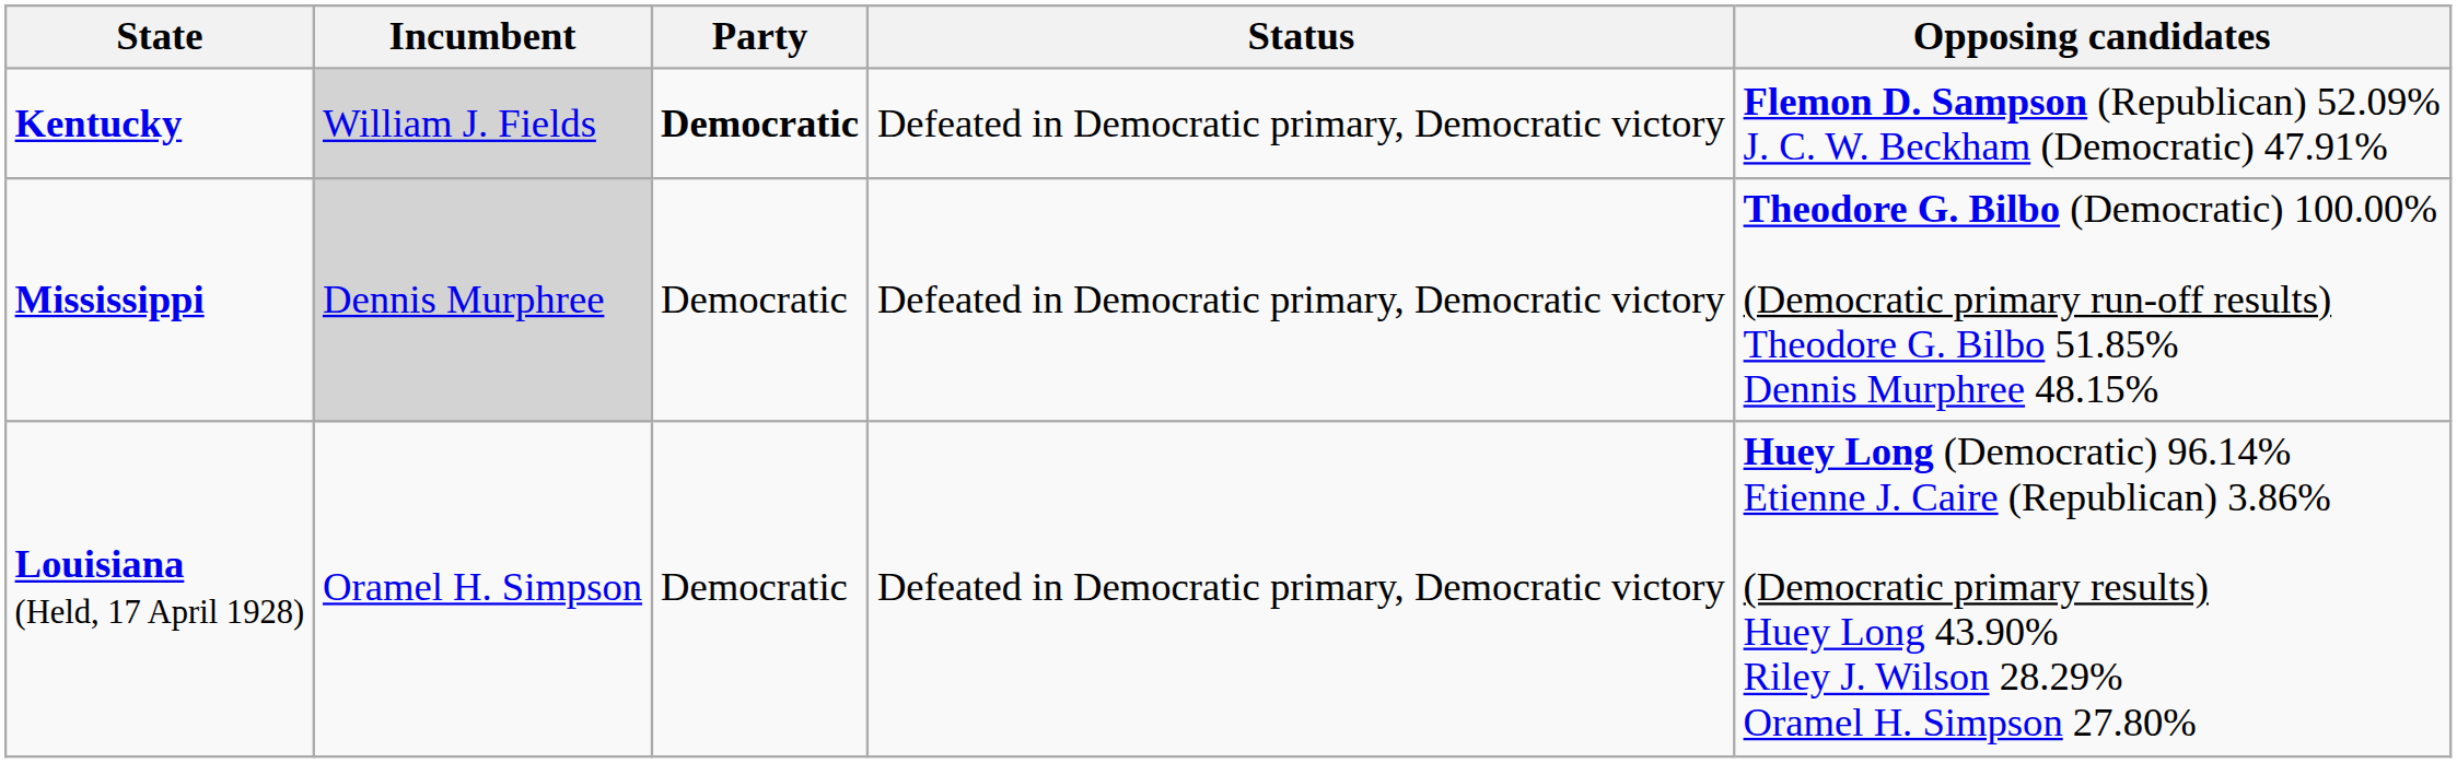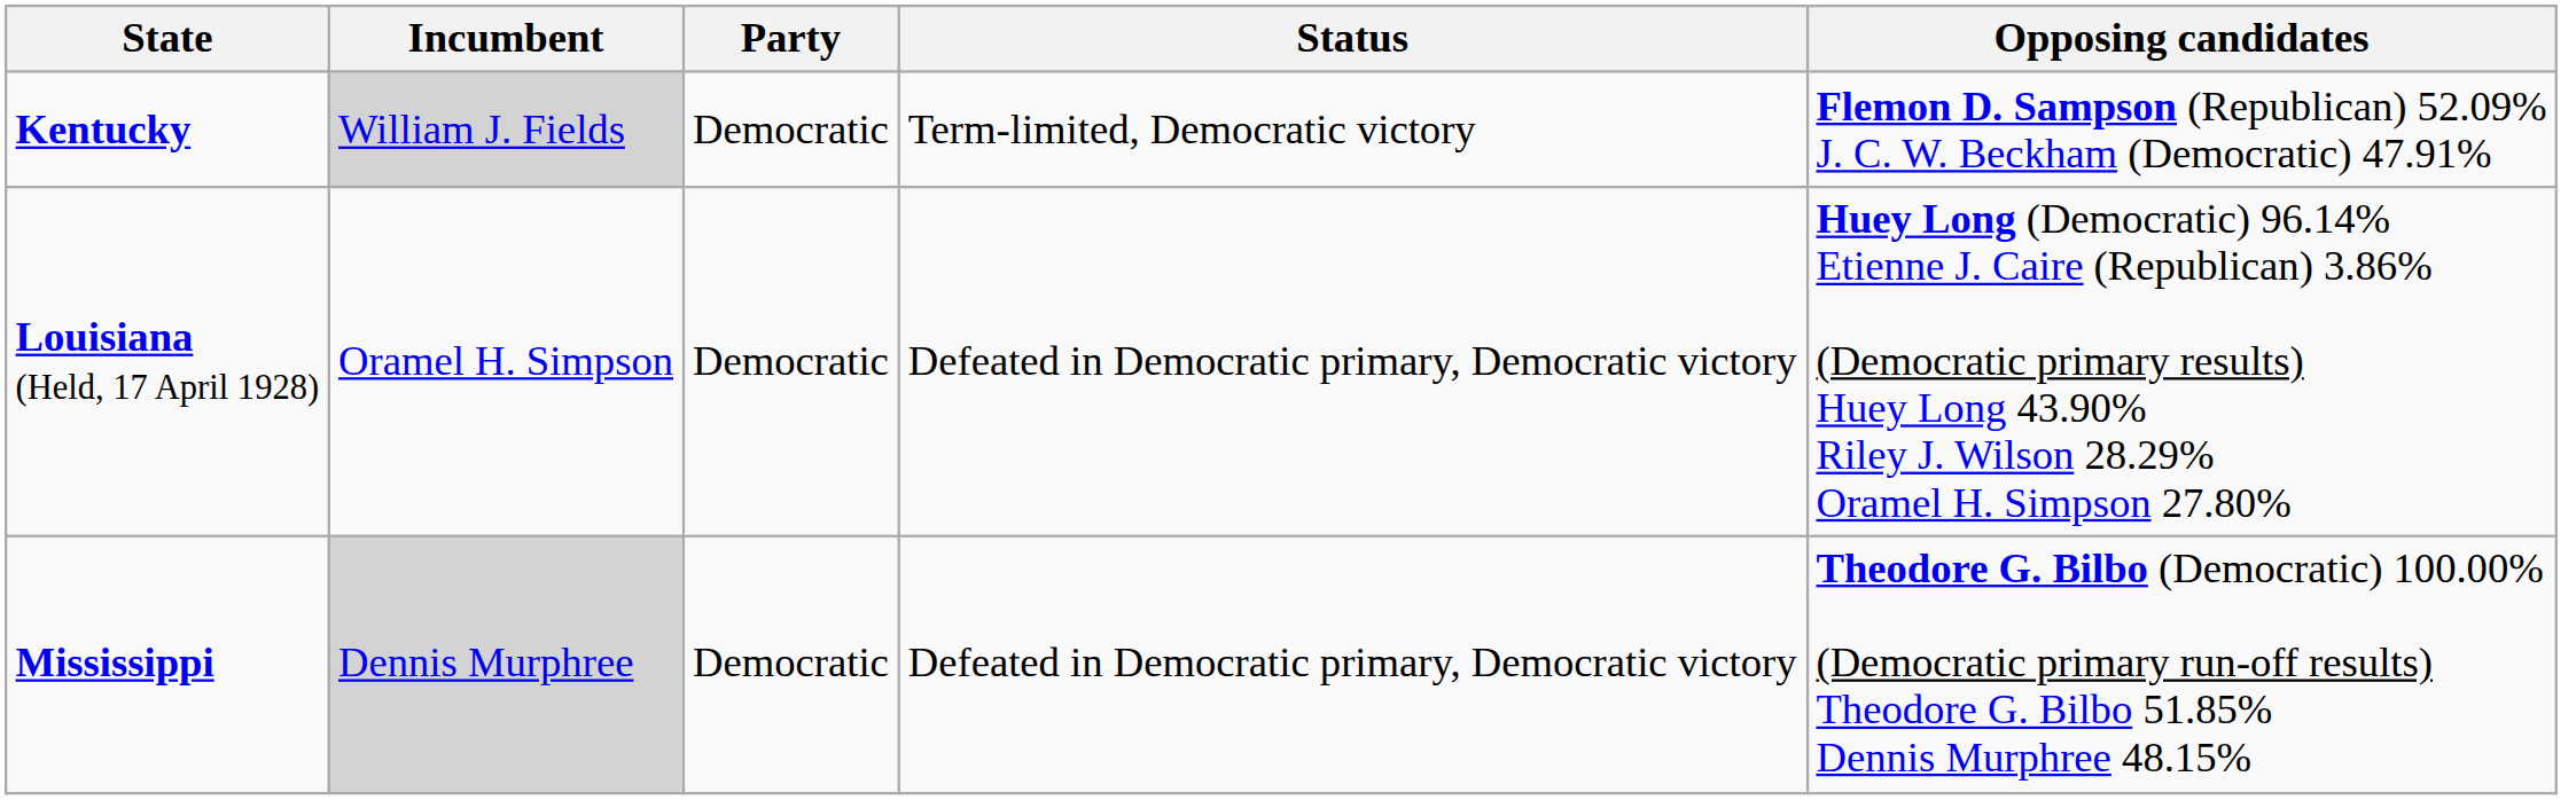Kentucky | Party: bold -> normal
Kentucky | Status: Defeated in Democratic primary, Democratic victory -> Term-limited, Democratic victory
rows swapped: Louisiana (Held, 17 April 1928) <-> Mississippi
